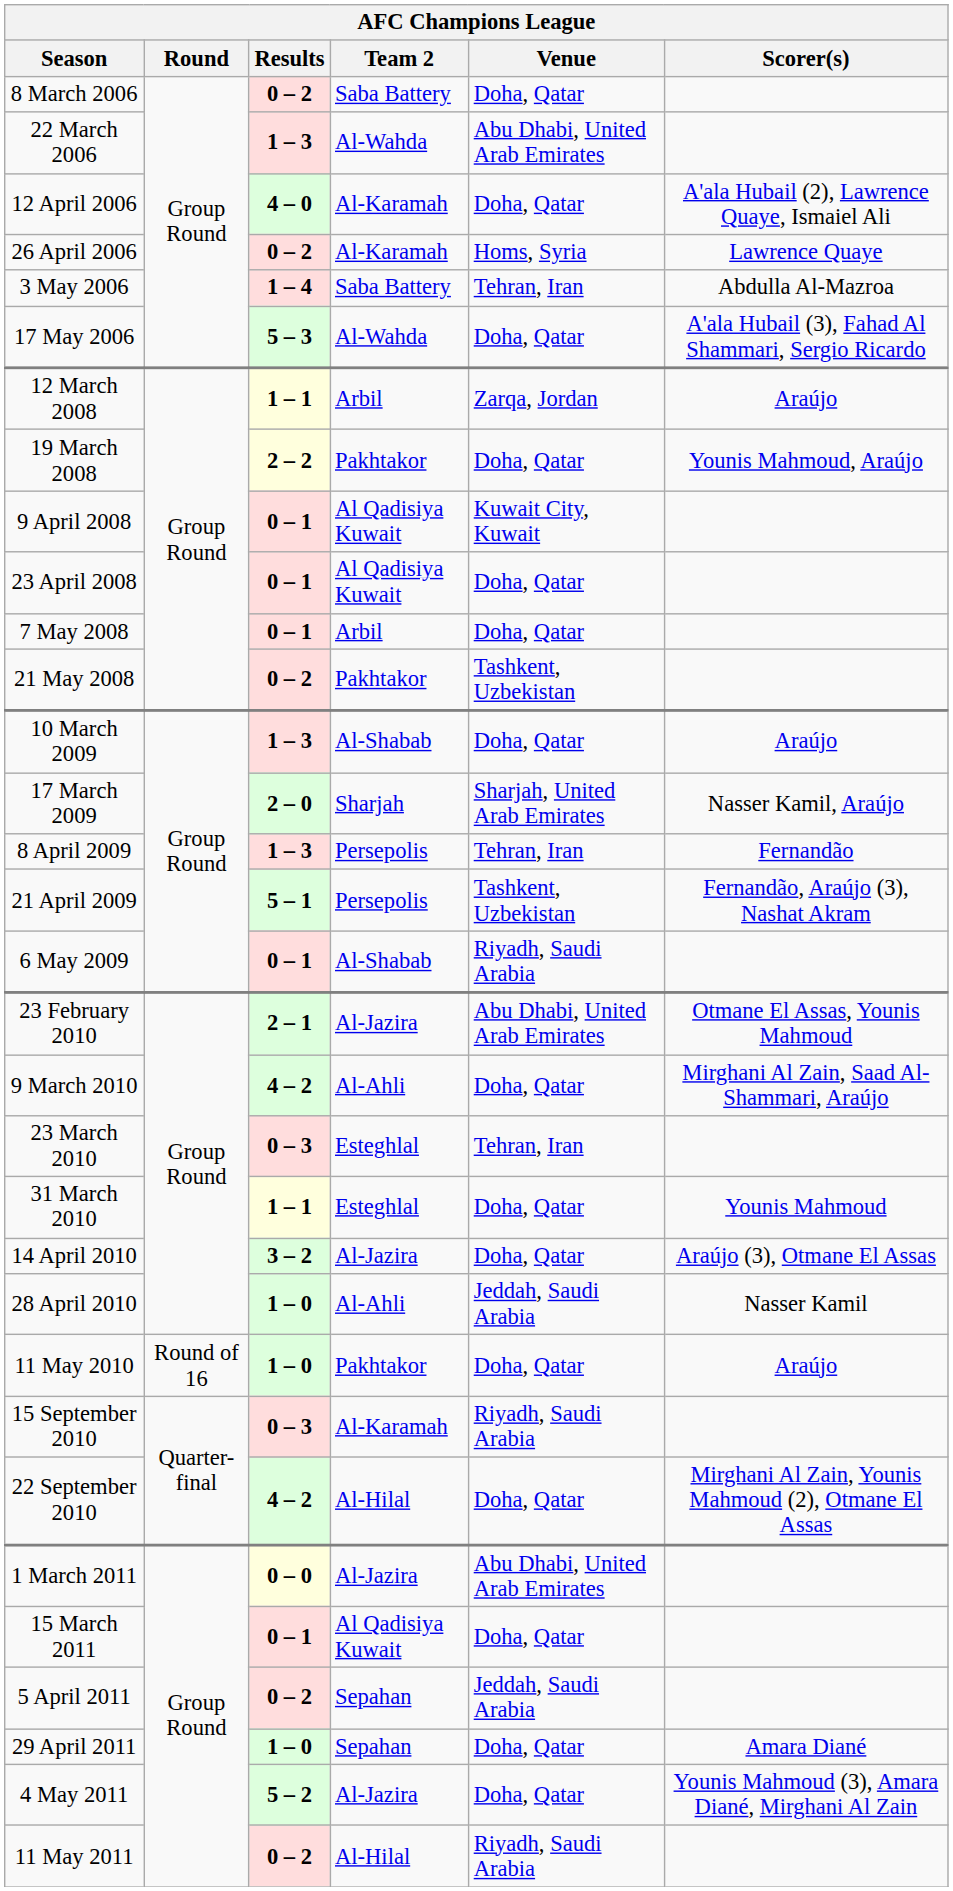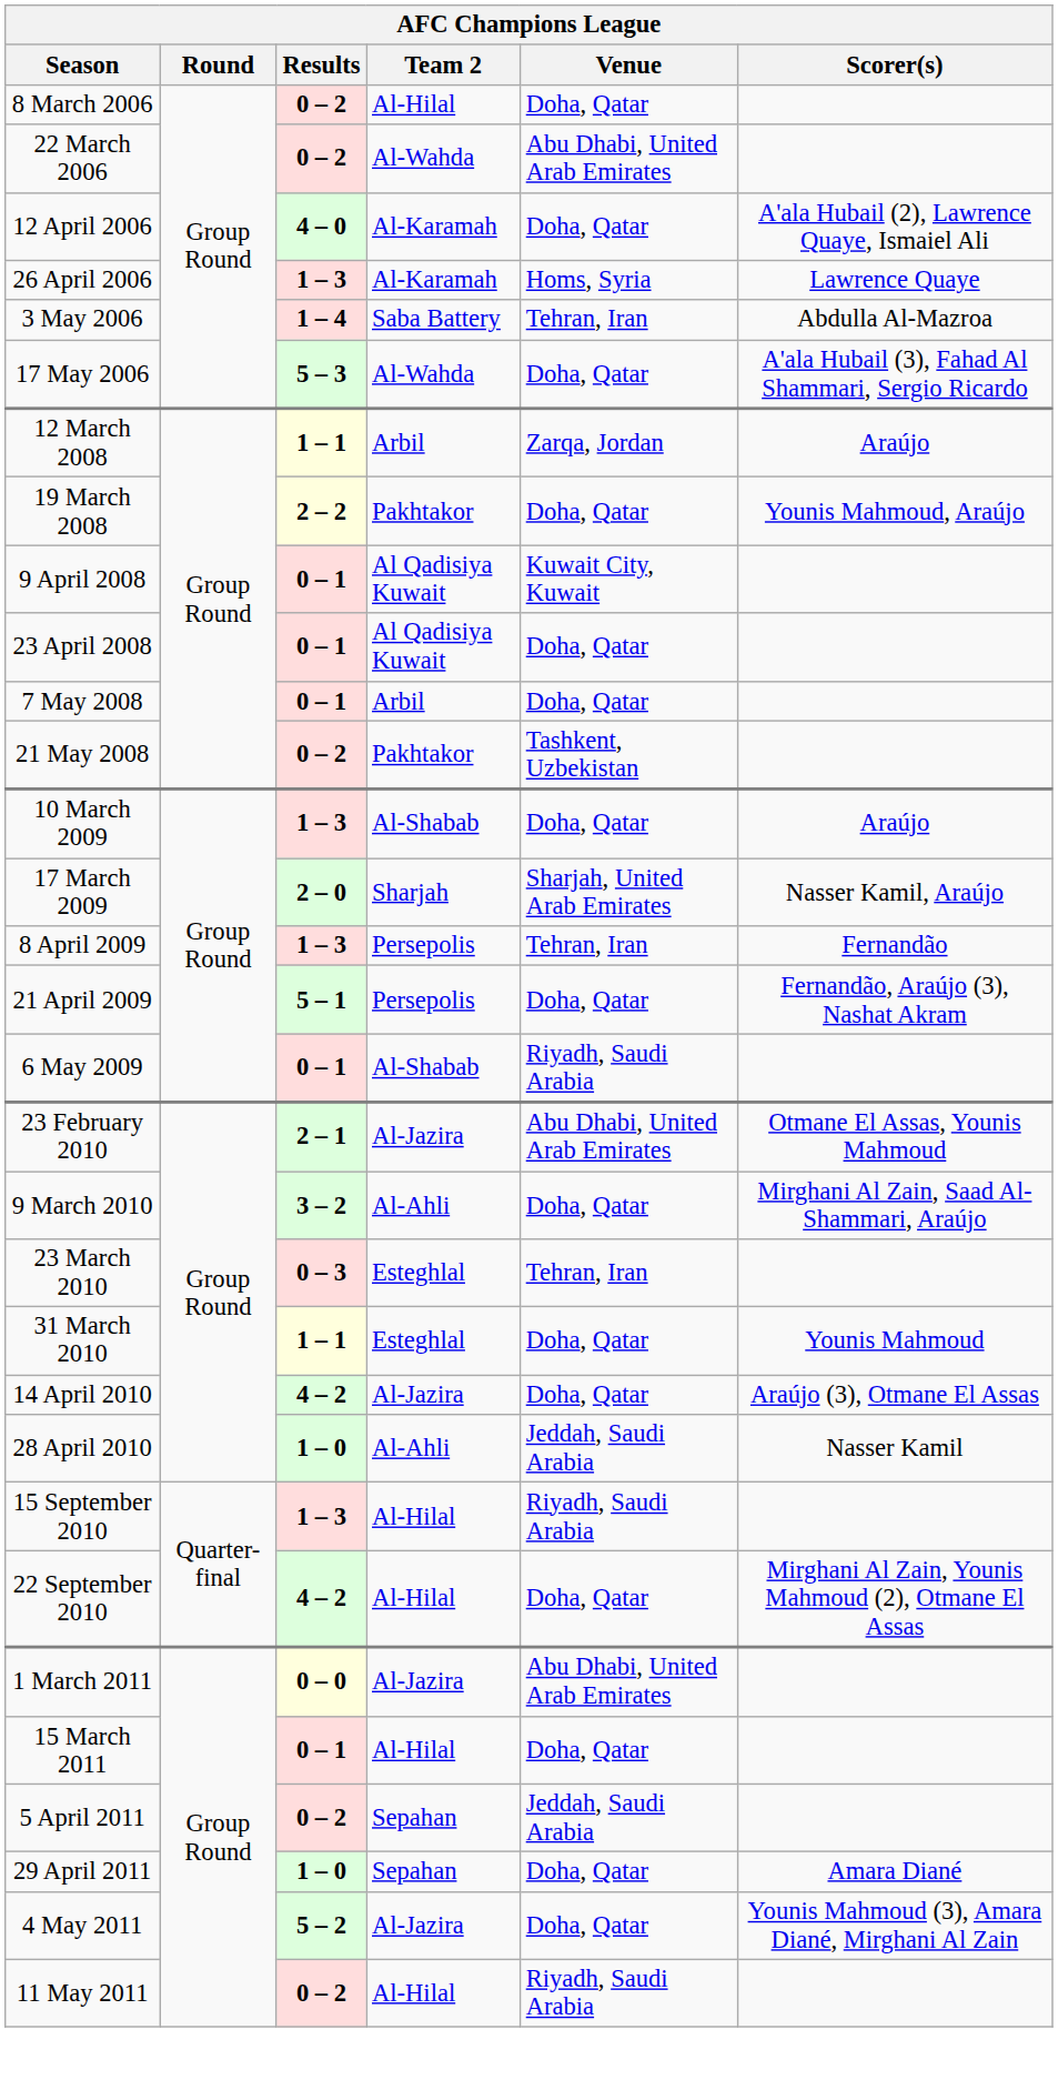8 March 2006 | Team 2: Saba Battery -> Al-Hilal
22 March 2006 | Results: 1 – 3 -> 0 – 2
26 April 2006 | Results: 0 – 2 -> 1 – 3
21 April 2009 | Venue: Tashkent, Uzbekistan -> Doha, Qatar
9 March 2010 | Results: 4 – 2 -> 3 – 2
14 April 2010 | Results: 3 – 2 -> 4 – 2
- row: 11 May 2010 | Round of 16 | 1 – 0 | Pakhtakor | Doha, Qatar | Araújo
15 September 2010 | Results: 0 – 3 -> 1 – 3
15 September 2010 | Team 2: Al-Karamah -> Al-Hilal
15 March 2011 | Team 2: Al Qadisiya Kuwait -> Al-Hilal
